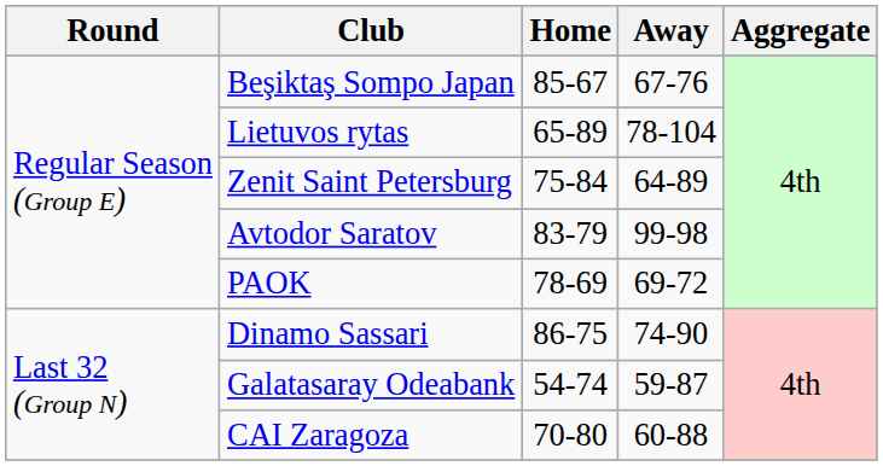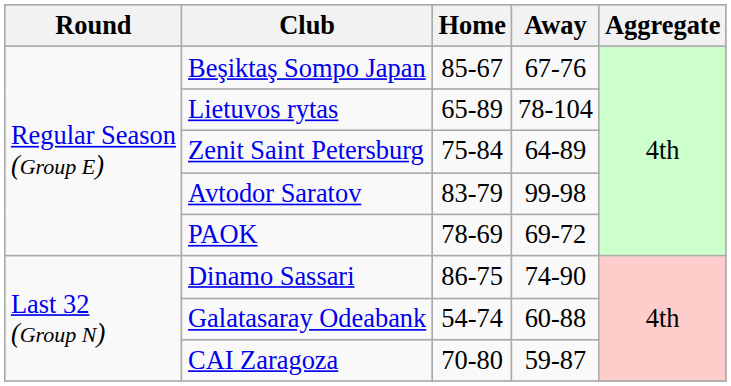Galatasaray Odeabank | Away: 59-87 -> 60-88
CAI Zaragoza | Away: 60-88 -> 59-87
